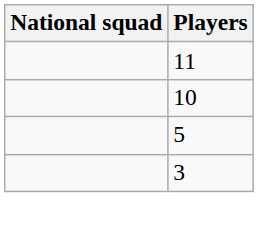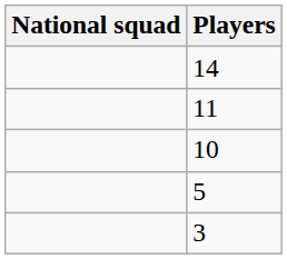+ row: 14
